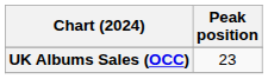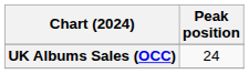UK Albums Sales (OCC) | Peak position: 23 -> 24
